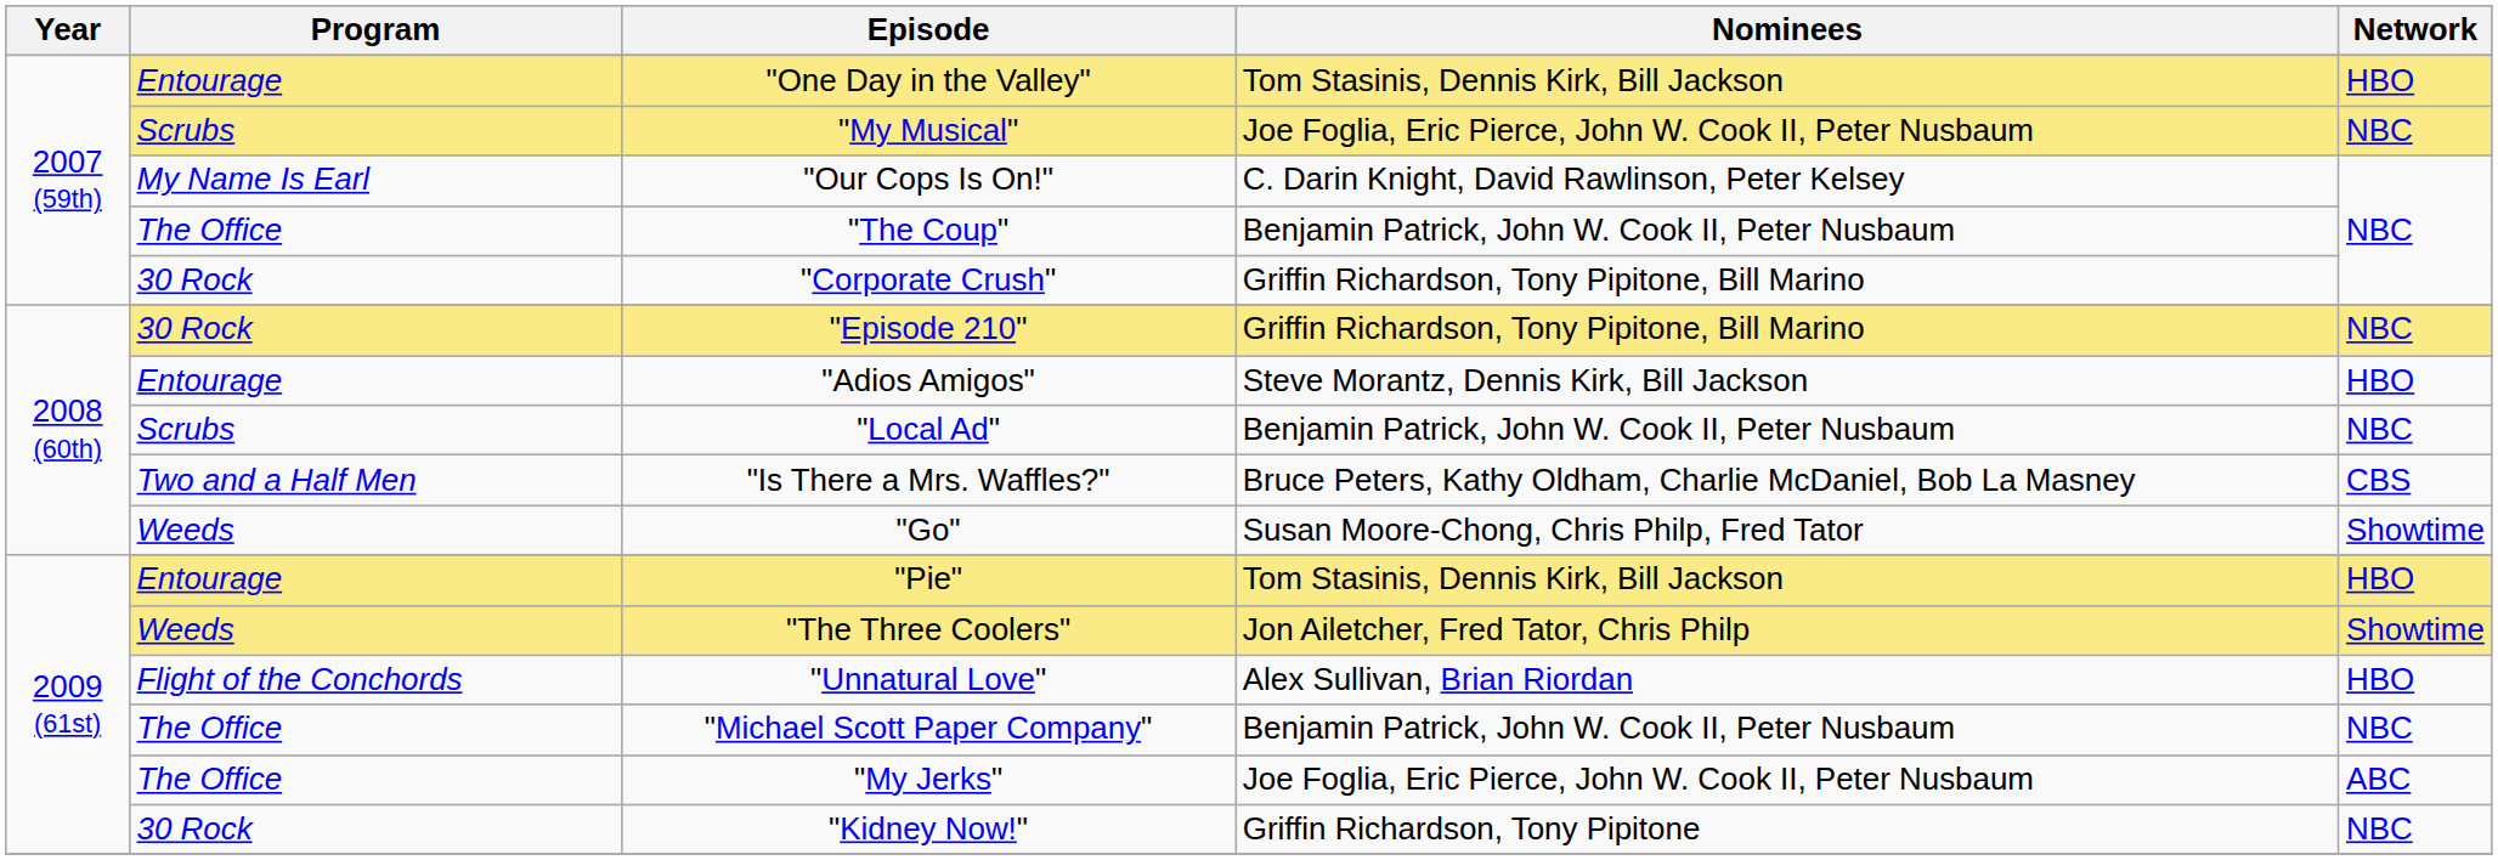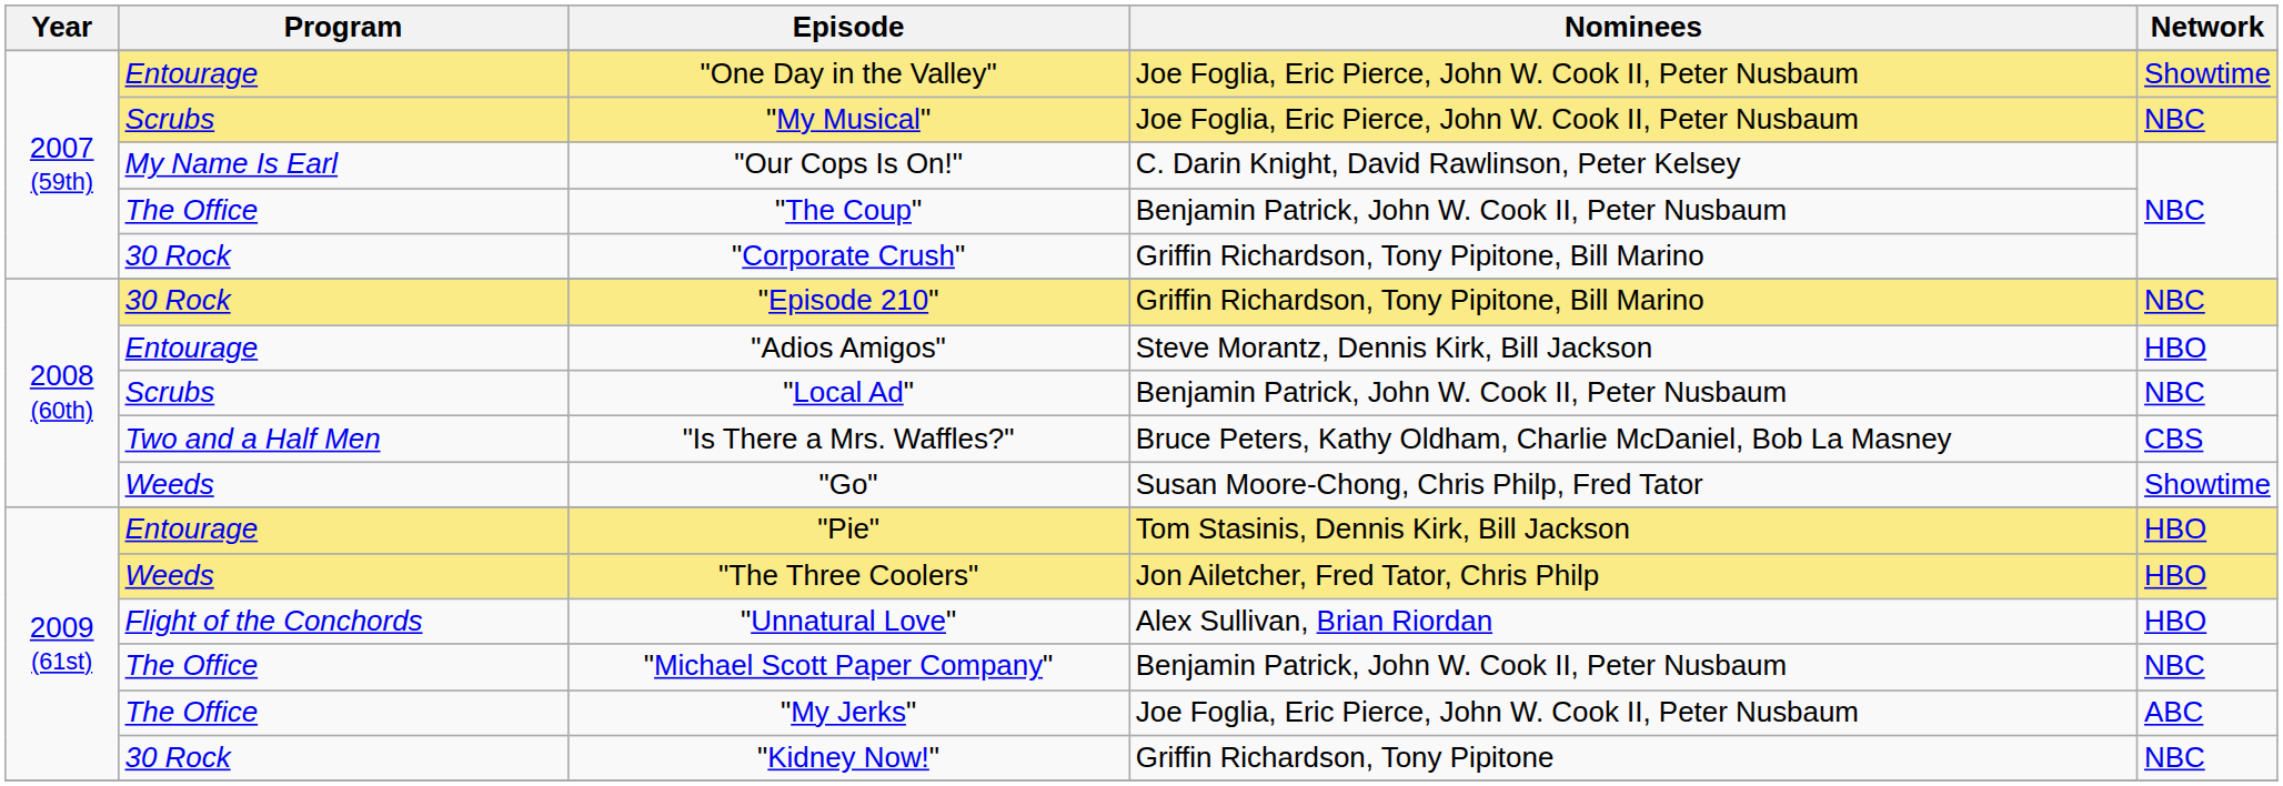"One Day in the Valley" | Nominees: Tom Stasinis, Dennis Kirk, Bill Jackson -> Joe Foglia, Eric Pierce, John W. Cook II, Peter Nusbaum
"One Day in the Valley" | Network: HBO -> Showtime
"The Three Coolers" | Network: Showtime -> HBO
